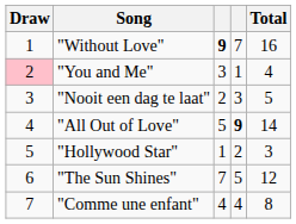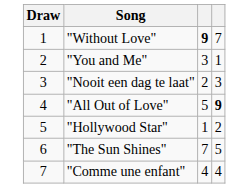- column: Total | 16 | 4 | 5 | 14 | 3 | 12 | 8
"You and Me" | Draw: pink background -> no background
